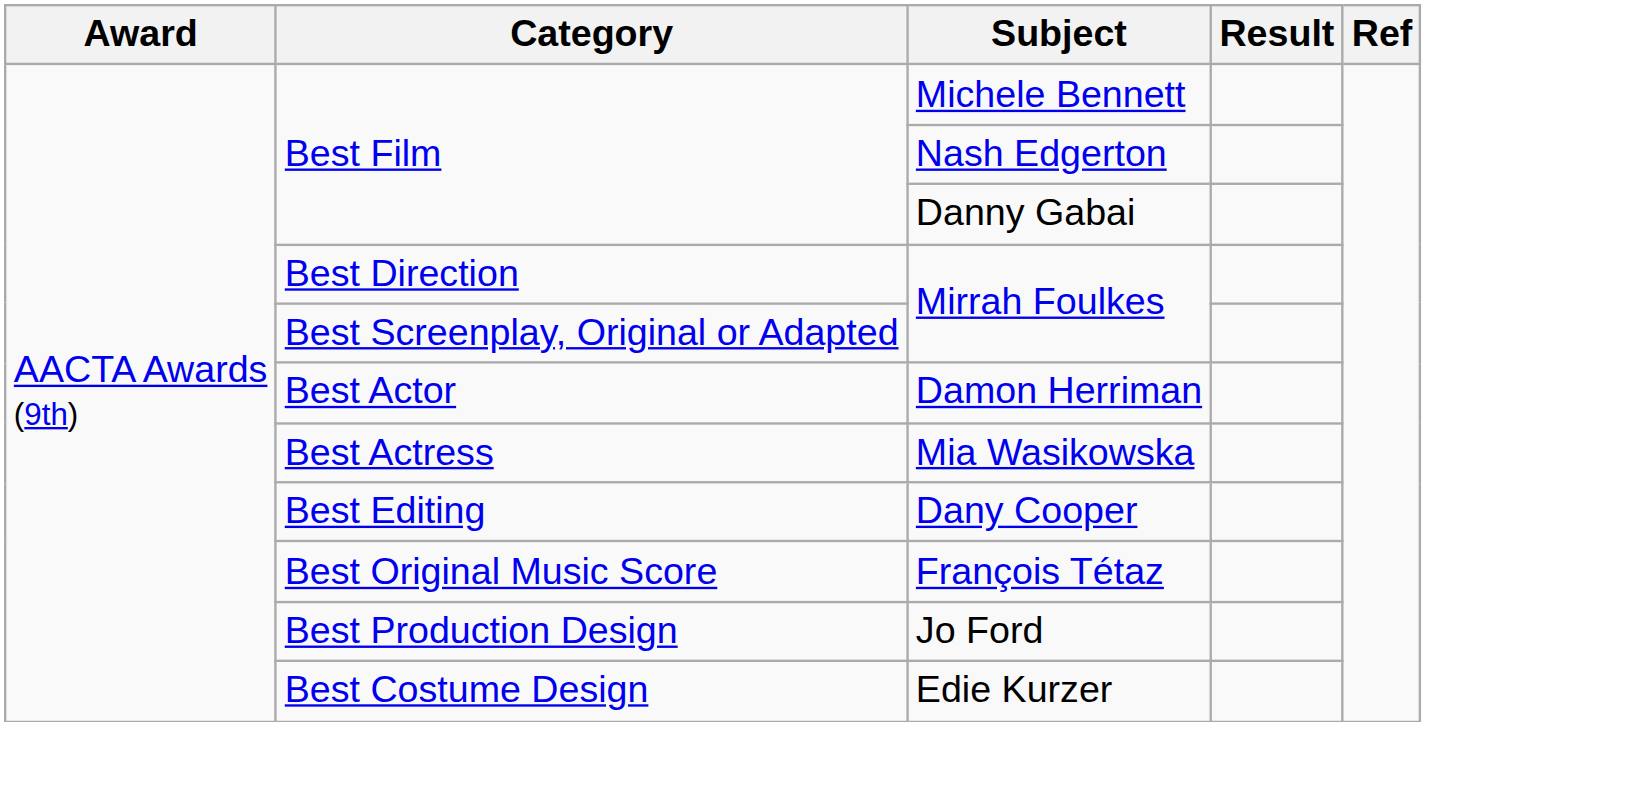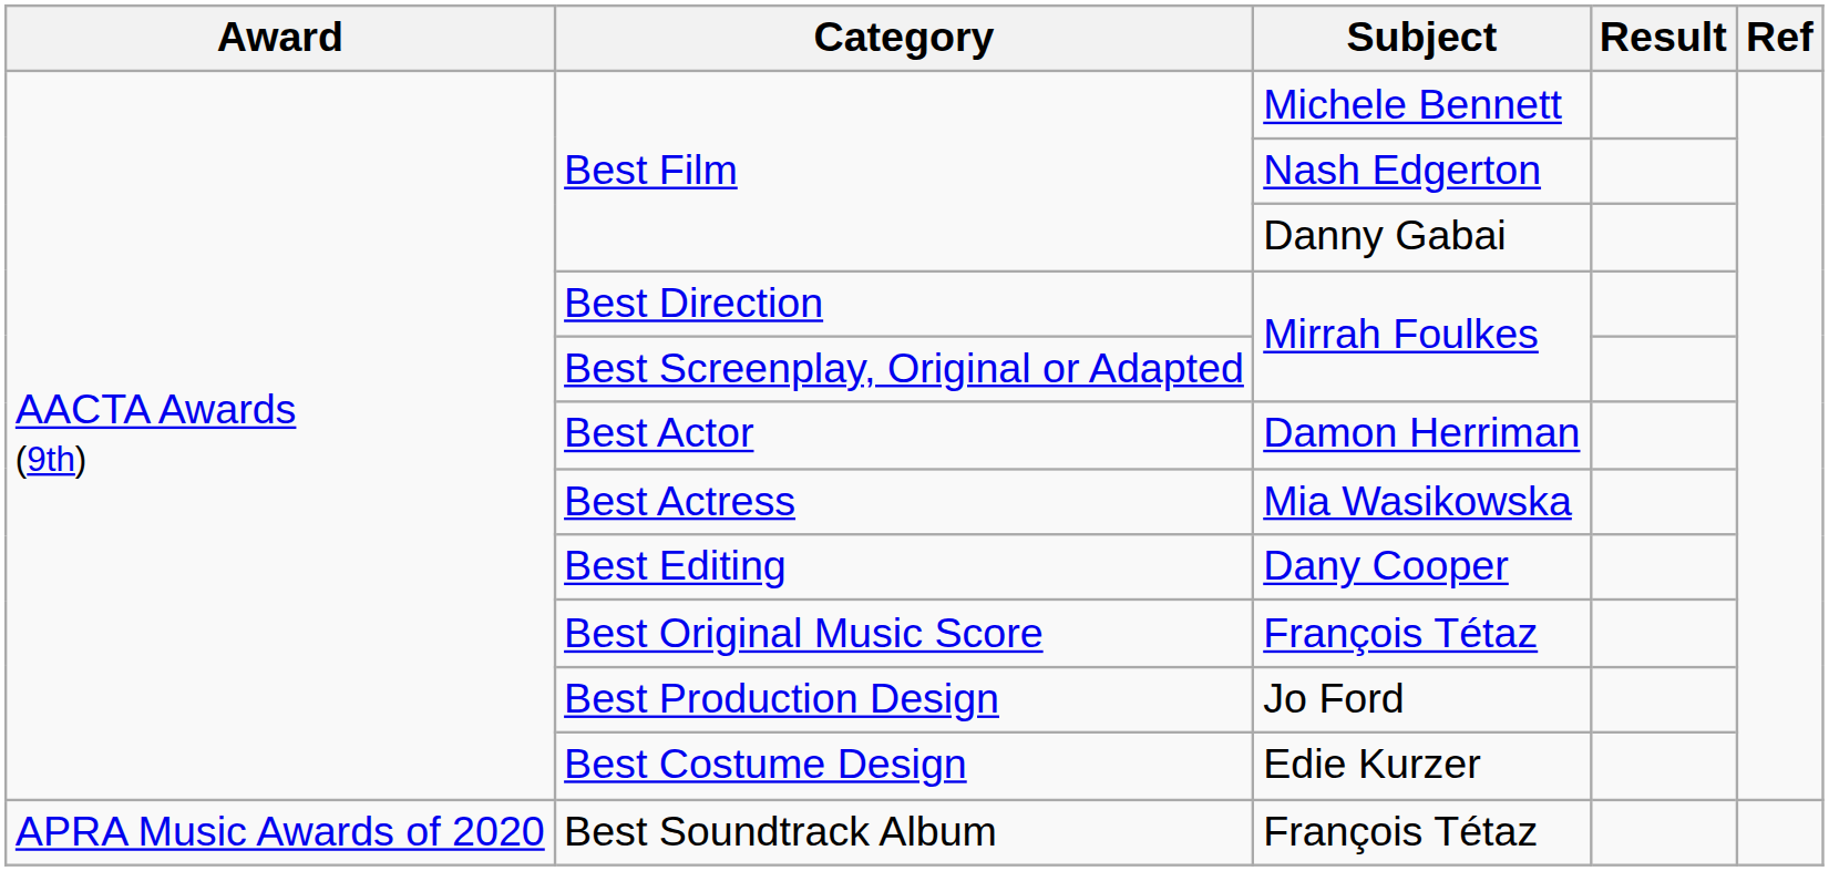+ row: APRA Music Awards of 2020 | Best Soundtrack Album | François Tétaz
